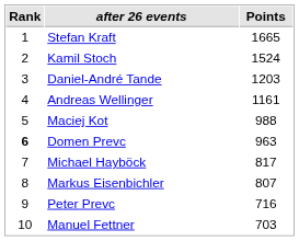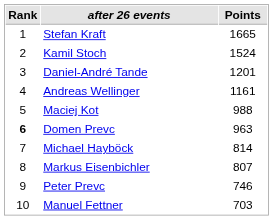Daniel-André Tande | Points: 1203 -> 1201
Michael Hayböck | Points: 817 -> 814
Peter Prevc | Points: 716 -> 746
